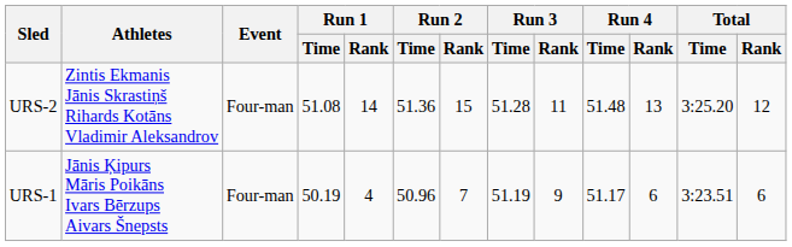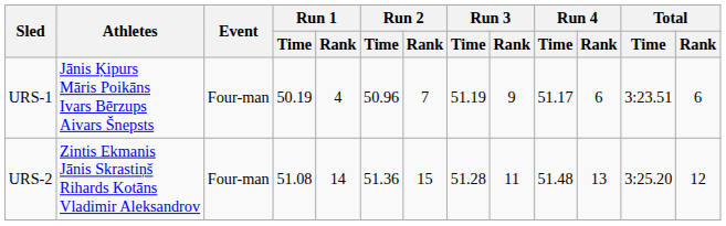rows swapped: URS-1 <-> URS-2
